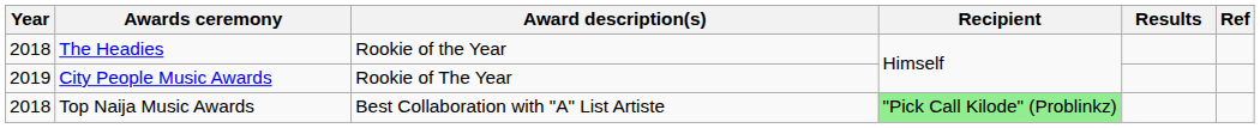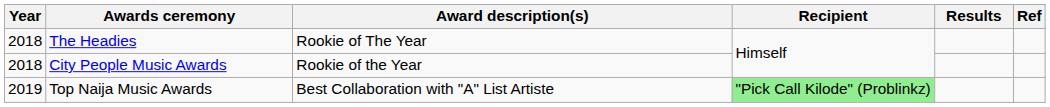The Headies | Award description(s): Rookie of the Year -> Rookie of The Year
City People Music Awards | Year: 2019 -> 2018
City People Music Awards | Award description(s): Rookie of The Year -> Rookie of the Year
Top Naija Music Awards | Year: 2018 -> 2019
